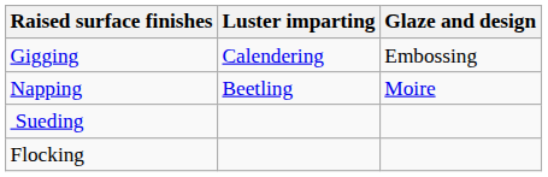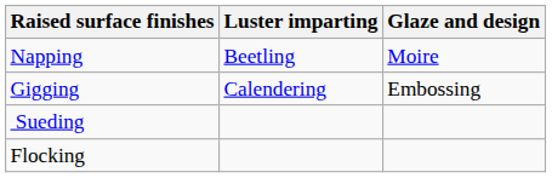rows swapped: Gigging <-> Napping
